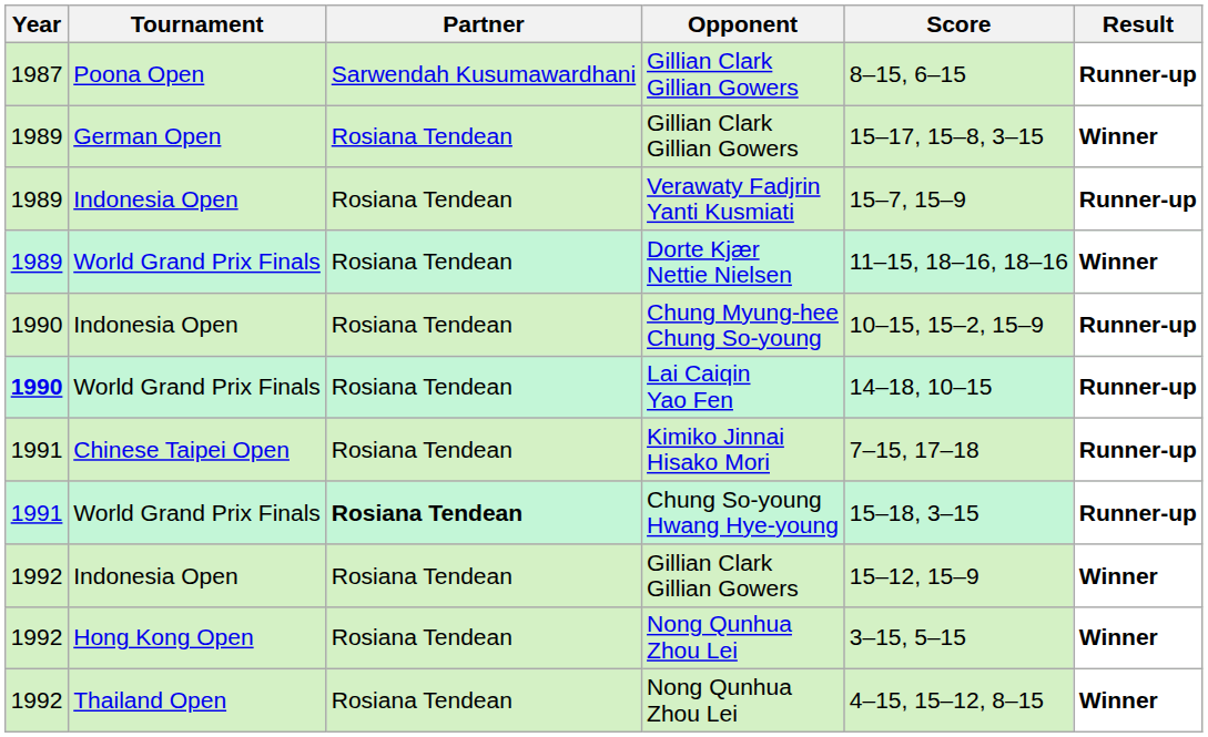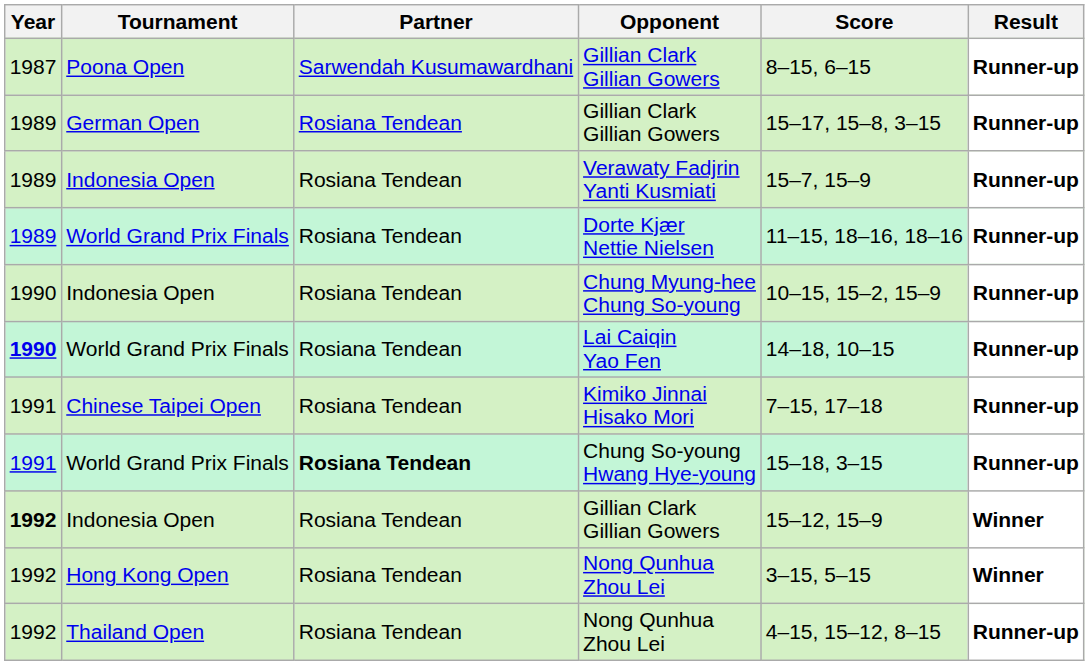German Open / Gillian Clark Gillian Gowers | Result: Winner -> Runner-up
Dorte Kjær Nettie Nielsen | Result: Winner -> Runner-up
Indonesia Open / Gillian Clark Gillian Gowers | Year: normal -> bold
Thailand Open / Nong Qunhua Zhou Lei | Result: Winner -> Runner-up
